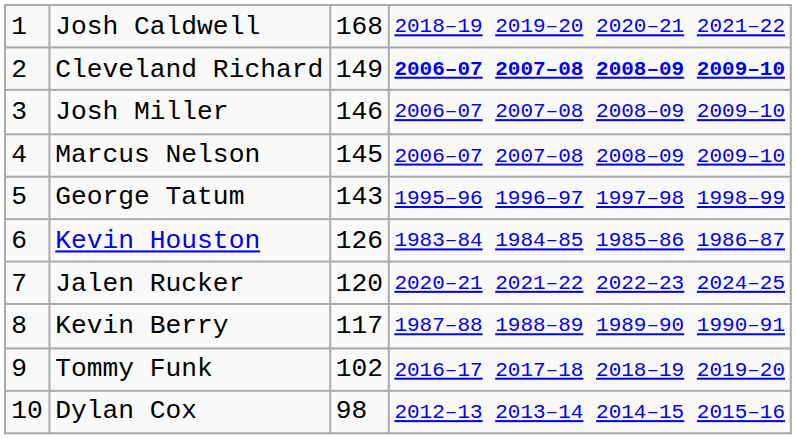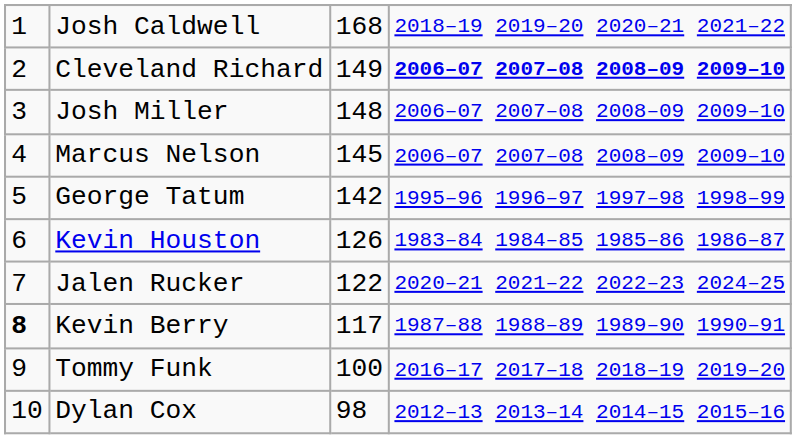Josh Miller | column 3: 146 -> 148
George Tatum | column 3: 143 -> 142
Jalen Rucker | column 3: 120 -> 122
Kevin Berry | column 1: normal -> bold
Tommy Funk | column 3: 102 -> 100
